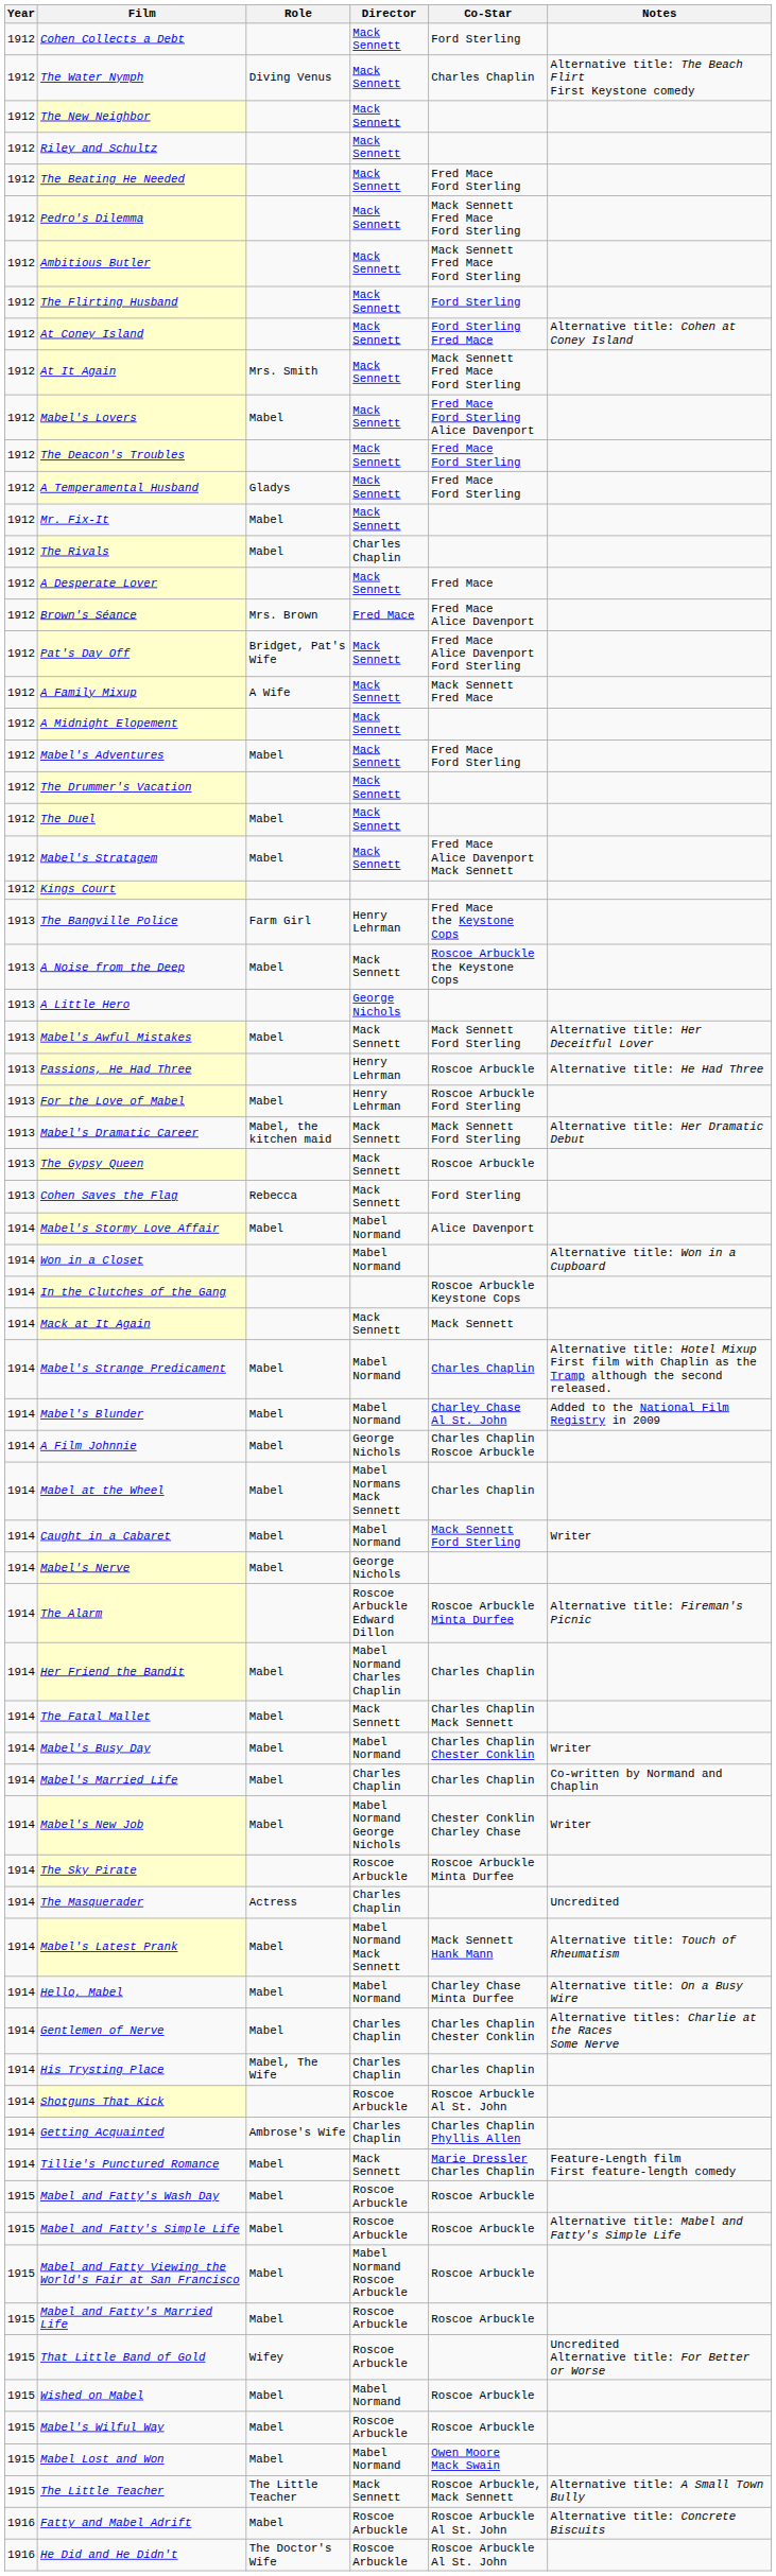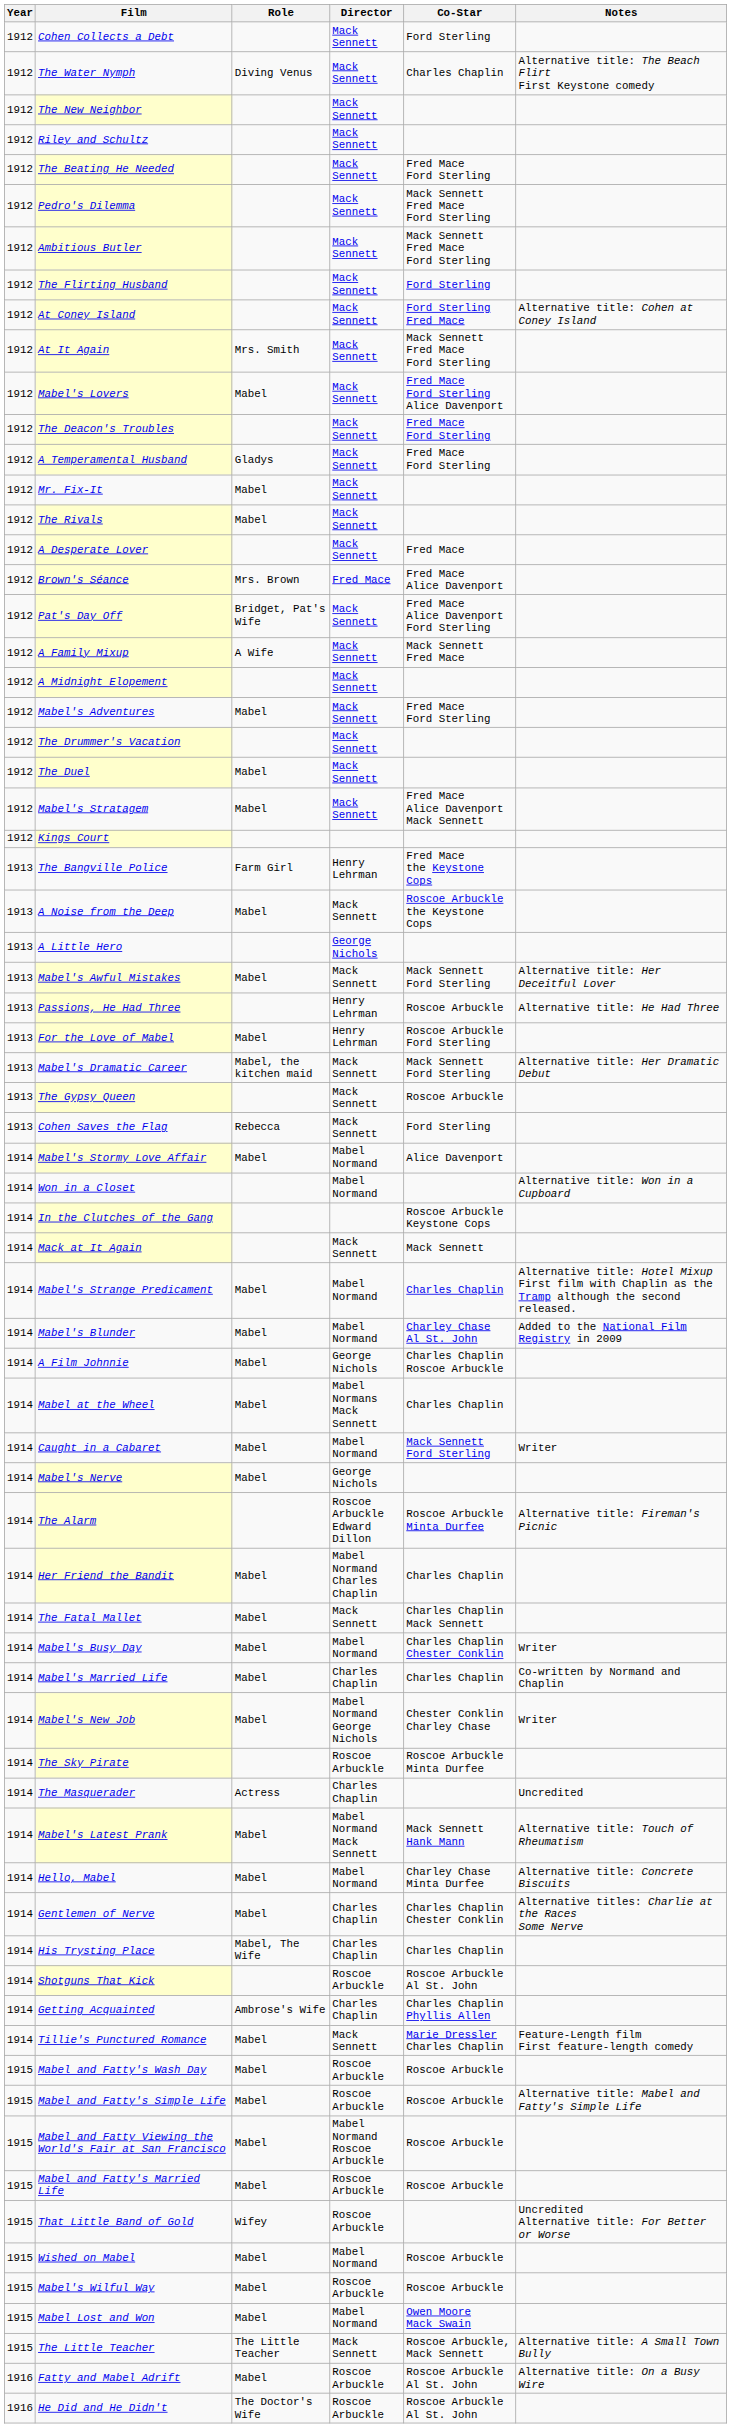The Rivals | Director: Charles Chaplin -> Mack Sennett
Hello, Mabel | Notes: Alternative title: On a Busy Wire -> Alternative title: Concrete Biscuits
Fatty and Mabel Adrift | Notes: Alternative title: Concrete Biscuits -> Alternative title: On a Busy Wire
